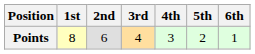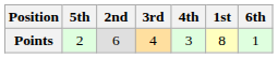columns swapped: 1st <-> 5th
